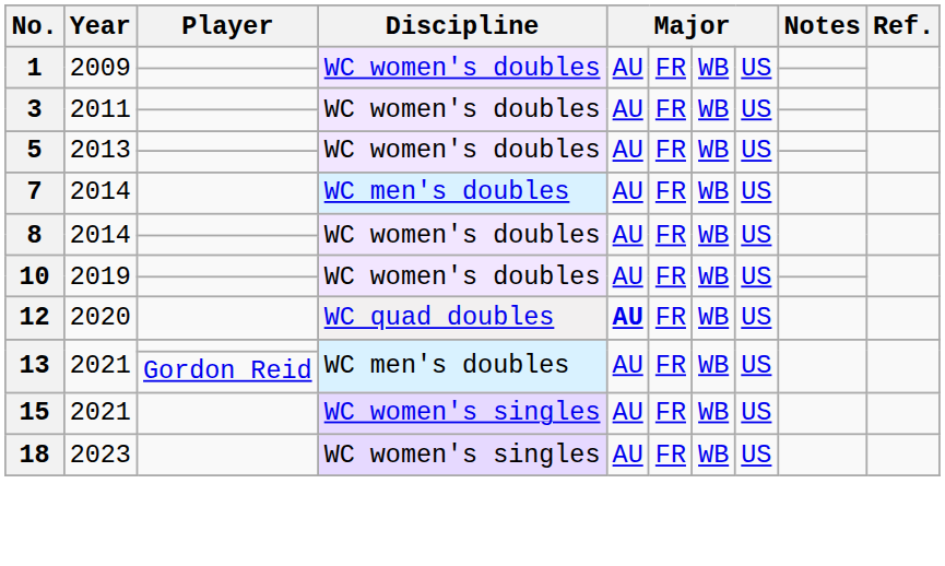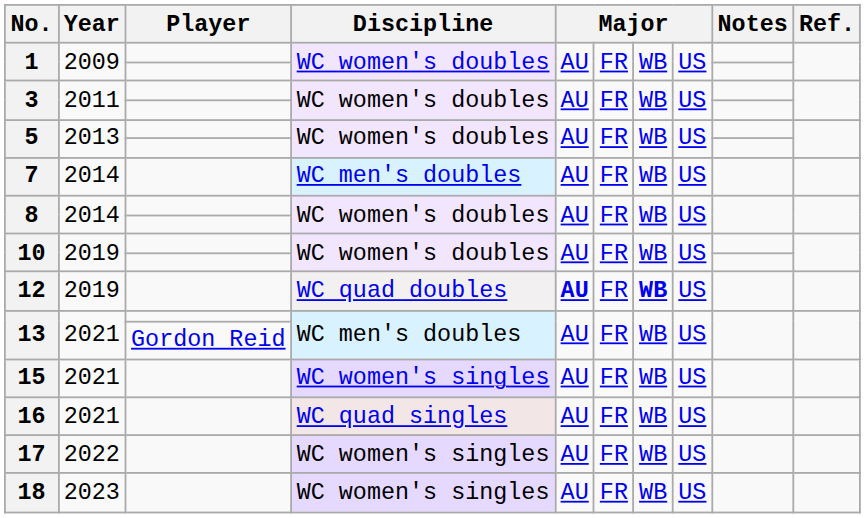12 | Year: 2020 -> 2019
12 | column 7: normal -> bold
+ row: 16 | 2021 | WC quad singles | AU | FR | WB | US
+ row: 17 | 2022 | WC women's singles | AU | FR | WB | US
